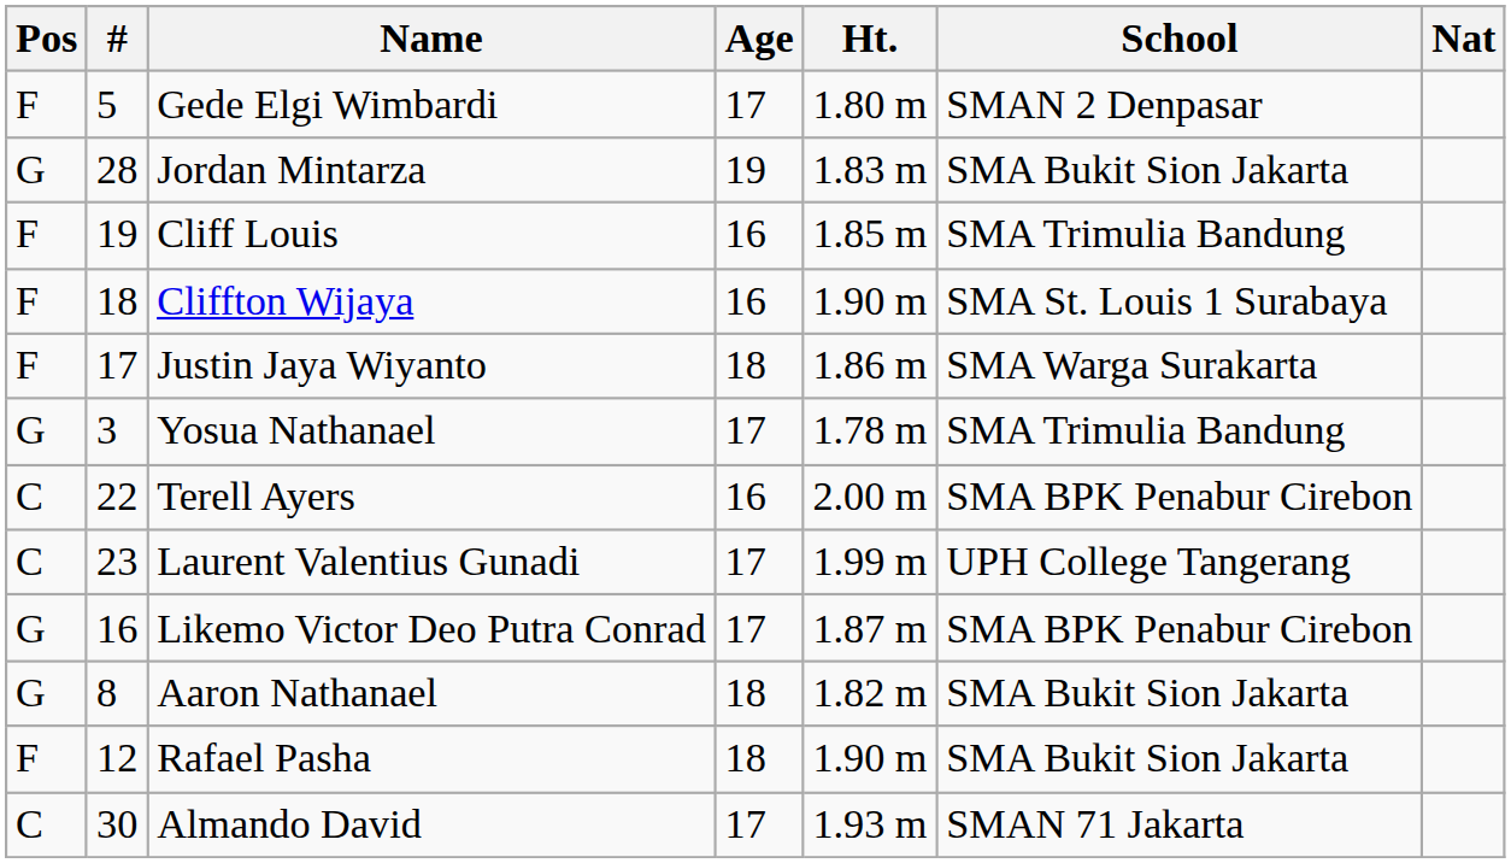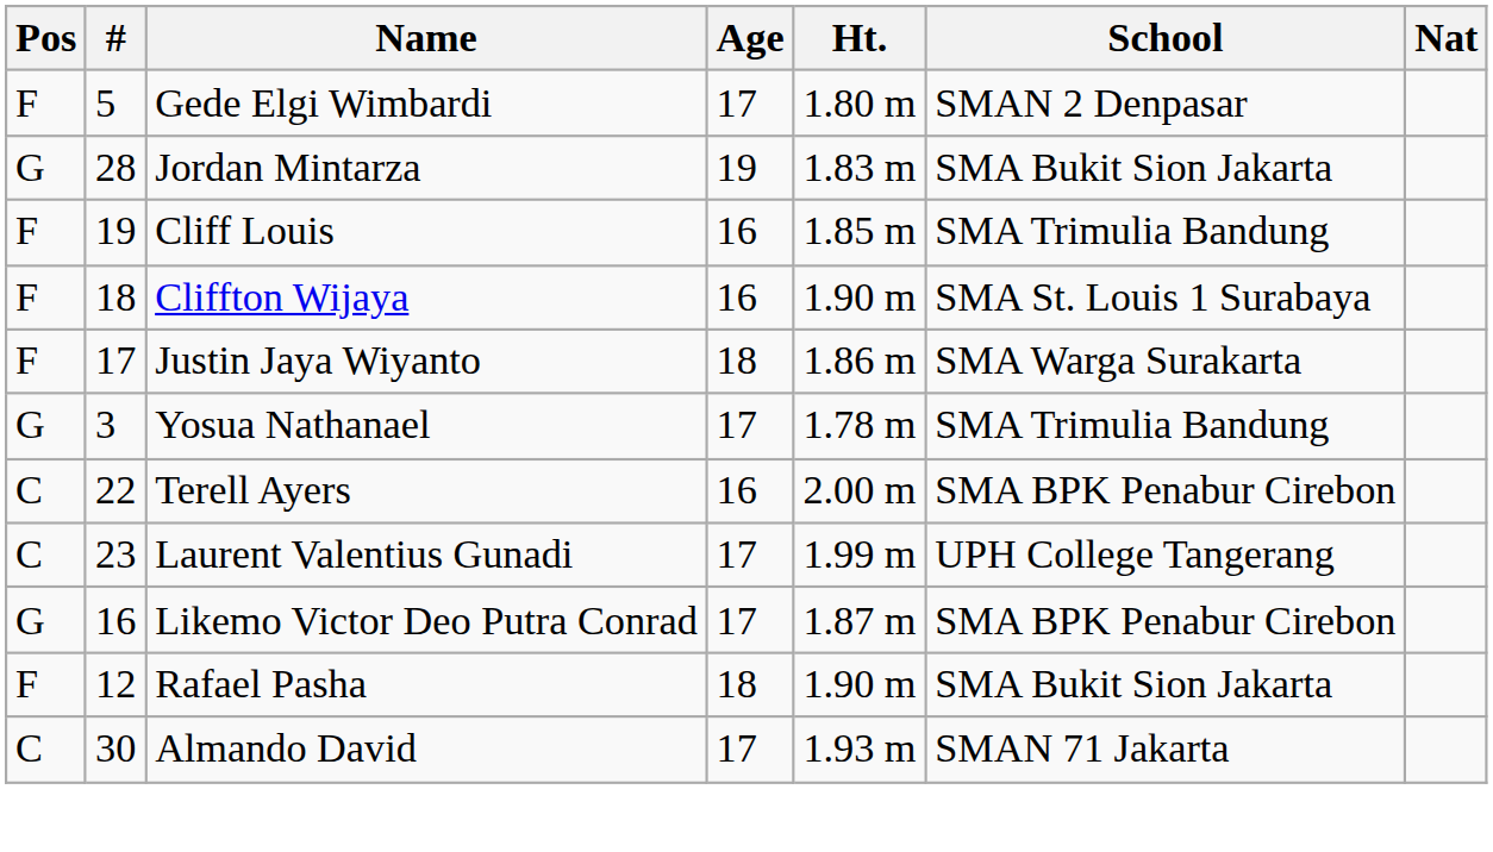- row: G | 8 | Aaron Nathanael | 18 | 1.82 m | SMA Bukit Sion Jakarta
